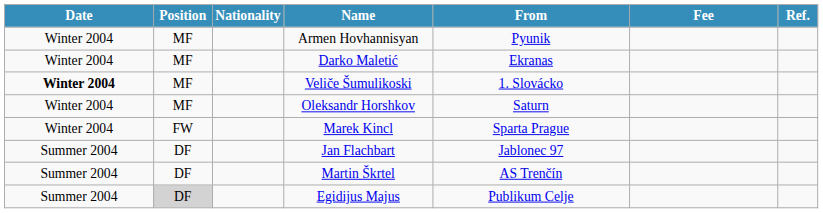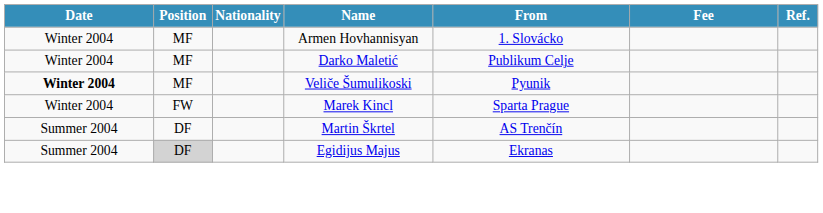Armen Hovhannisyan | From: Pyunik -> 1. Slovácko
Darko Maletić | From: Ekranas -> Publikum Celje
Veliče Šumulikoski | From: 1. Slovácko -> Pyunik
- row: Winter 2004 | MF | Oleksandr Horshkov | Saturn
- row: Summer 2004 | DF | Jan Flachbart | Jablonec 97
Egidijus Majus | From: Publikum Celje -> Ekranas
